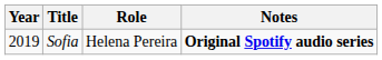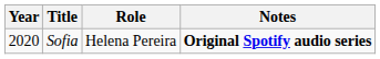Sofia | Year: 2019 -> 2020
